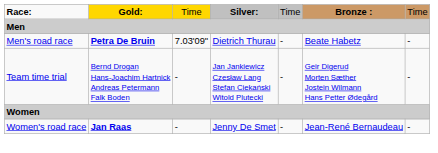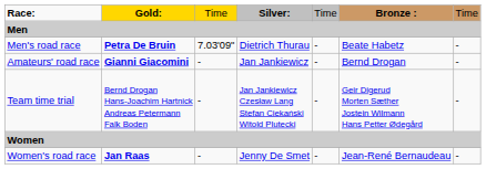+ row: Amateurs' road race | Gianni Giacomini | - | Jan Jankiewicz | - | Bernd Drogan | -
